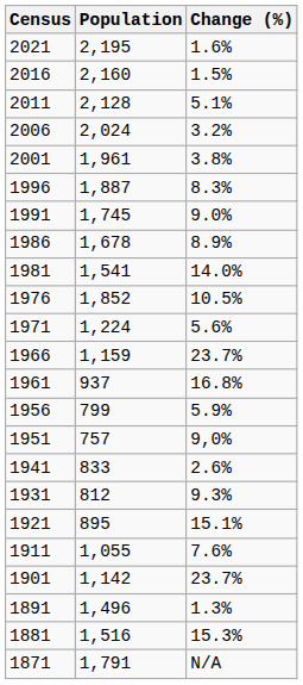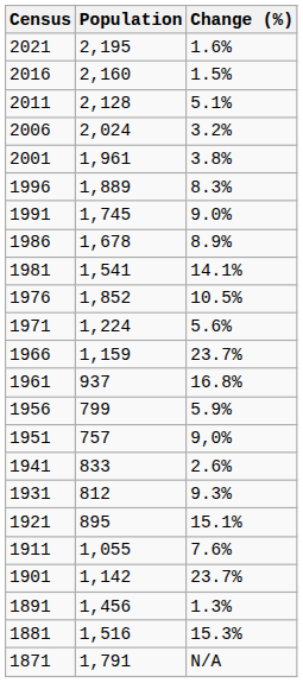1996 | Population: 1,887 -> 1,889
1981 | Change (%): 14.0% -> 14.1%
1891 | Population: 1,496 -> 1,456
